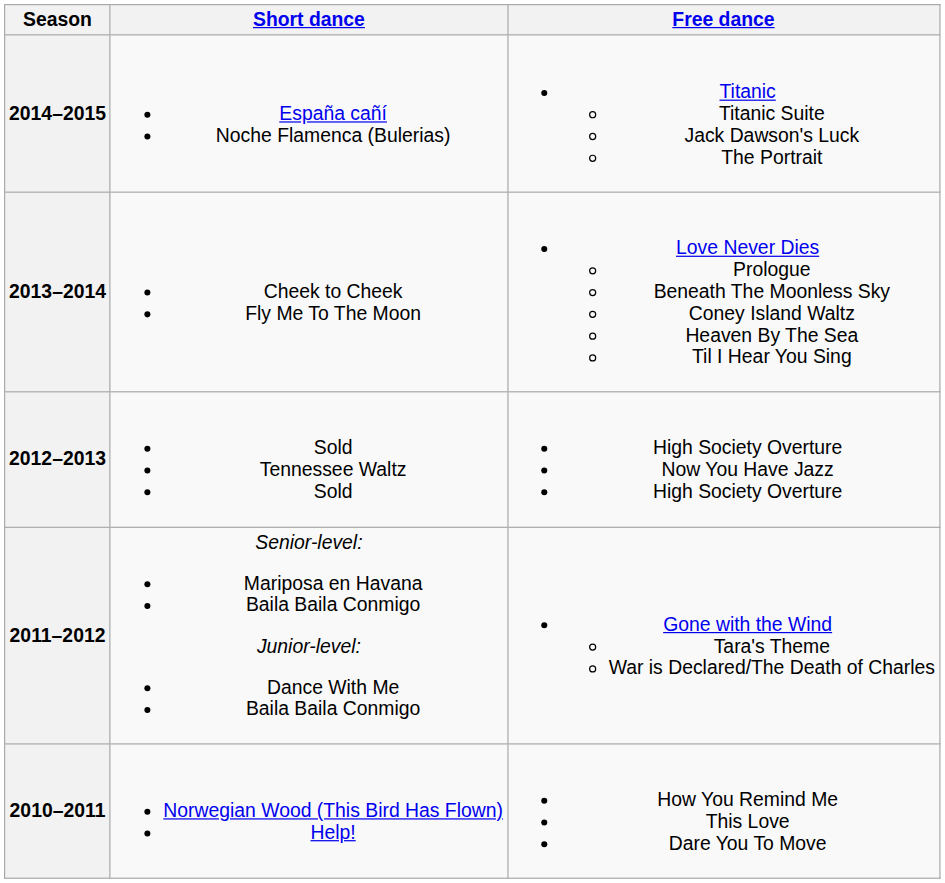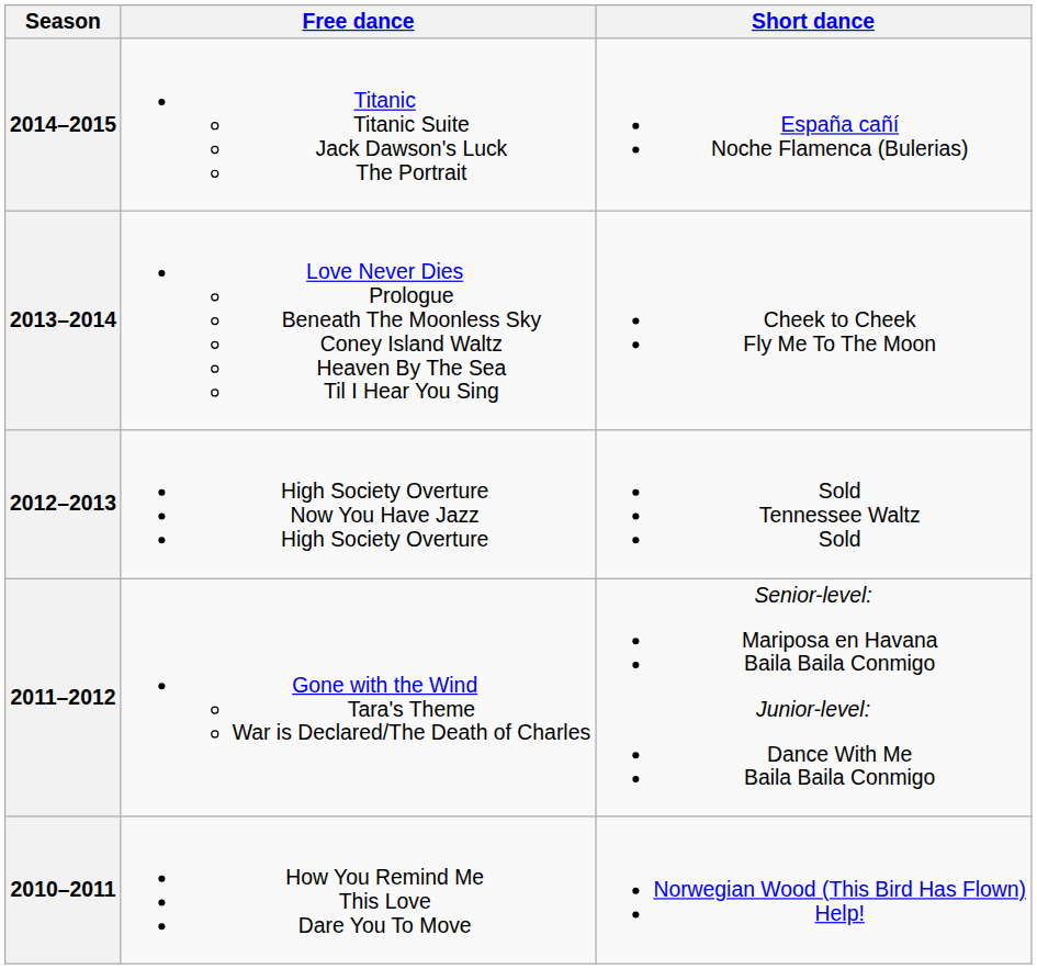columns swapped: Short dance <-> Free dance
